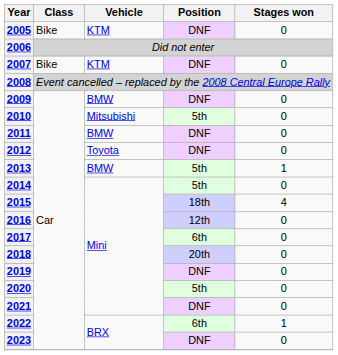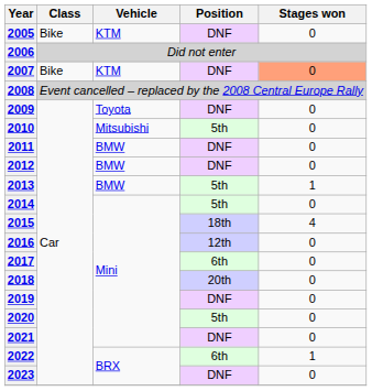2007 | Stages won: no background -> lightsalmon background
2009 | Vehicle: BMW -> Toyota
2012 | Vehicle: Toyota -> BMW
